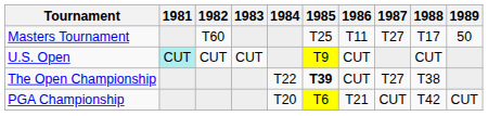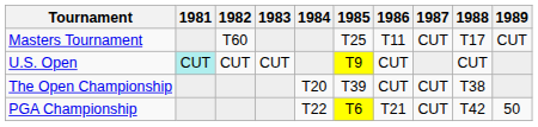Masters Tournament | 1987: T27 -> CUT
Masters Tournament | 1989: 50 -> CUT
The Open Championship | 1984: T22 -> T20
The Open Championship | 1985: bold -> normal
The Open Championship | 1987: T27 -> CUT
PGA Championship | 1984: T20 -> T22
PGA Championship | 1989: CUT -> 50
